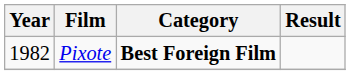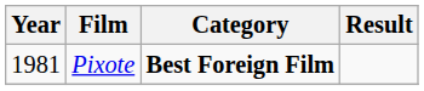Pixote | Year: 1982 -> 1981
